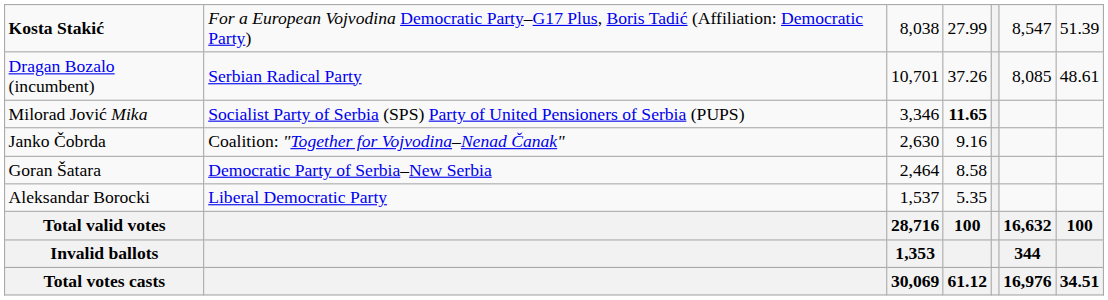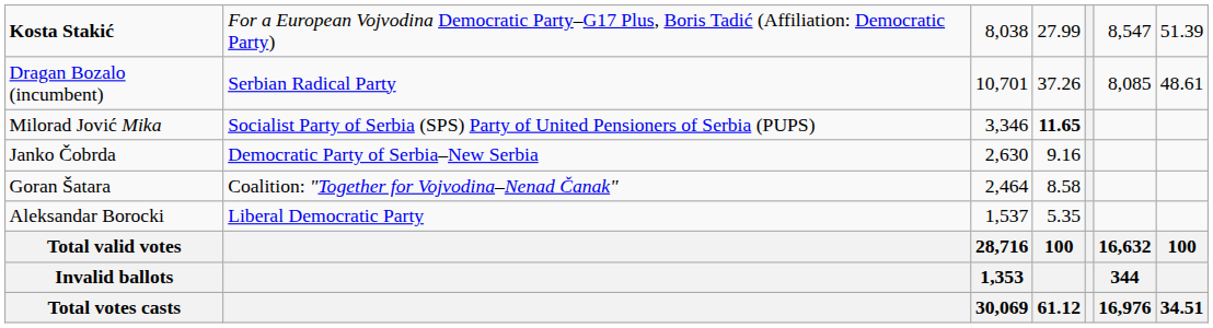Janko Čobrda | column 2: Coalition: "Together for Vojvodina–Nenad Čanak" -> Democratic Party of Serbia–New Serbia
Goran Šatara | column 2: Democratic Party of Serbia–New Serbia -> Coalition: "Together for Vojvodina–Nenad Čanak"
